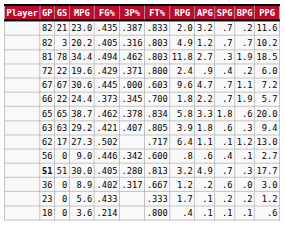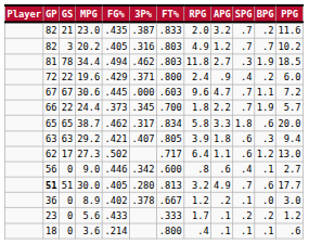38.7 | 3P%: .378 -> .317
27.3 | SPG: .1 -> .6
30.0 | BPG: .3 -> .6
8.9 | 3P%: .317 -> .378
8.9 | SPG: .6 -> .1
